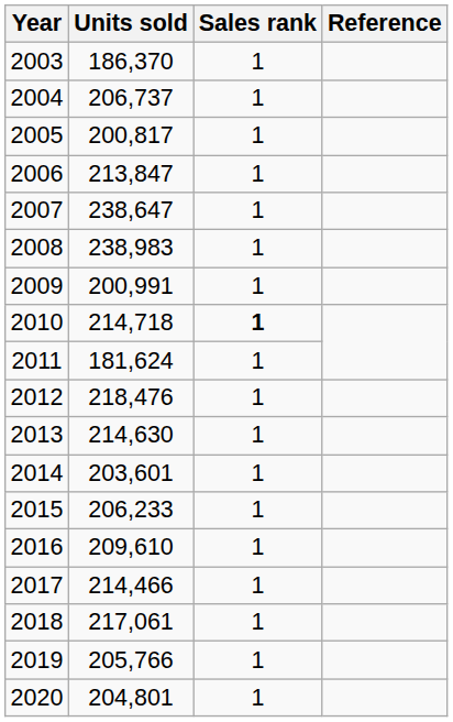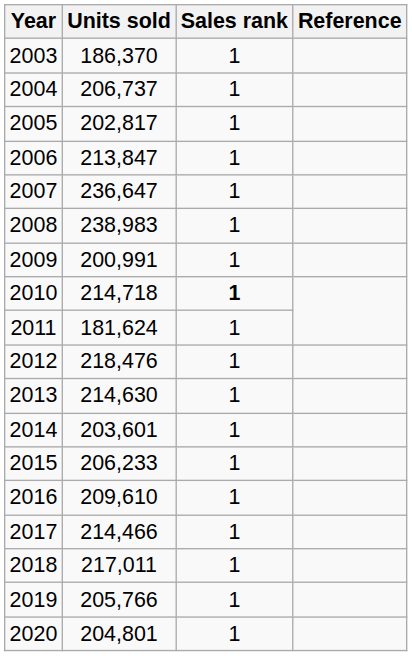2005 | Units sold: 200,817 -> 202,817
2007 | Units sold: 238,647 -> 236,647
2018 | Units sold: 217,061 -> 217,011
